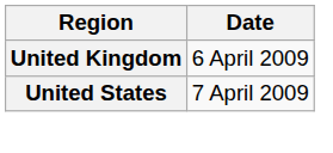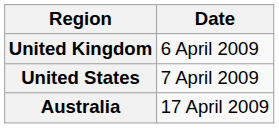+ row: Australia | 17 April 2009
